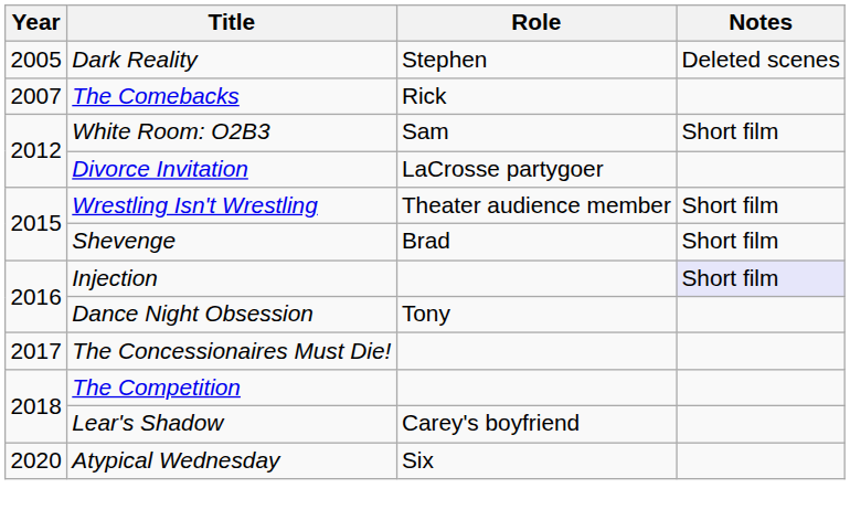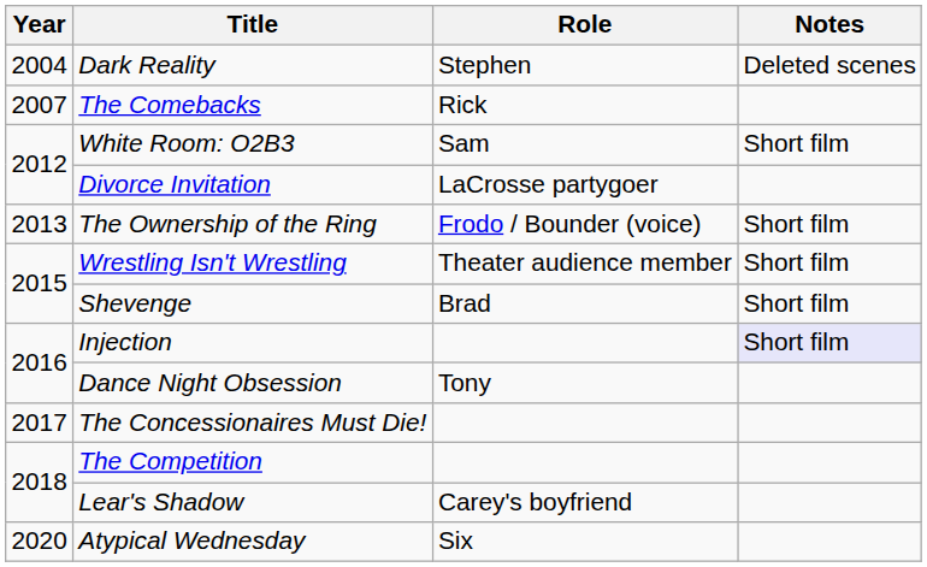Dark Reality | Year: 2005 -> 2004
+ row: 2013 | The Ownership of the Ring | Frodo / Bounder (voice) | Short film
